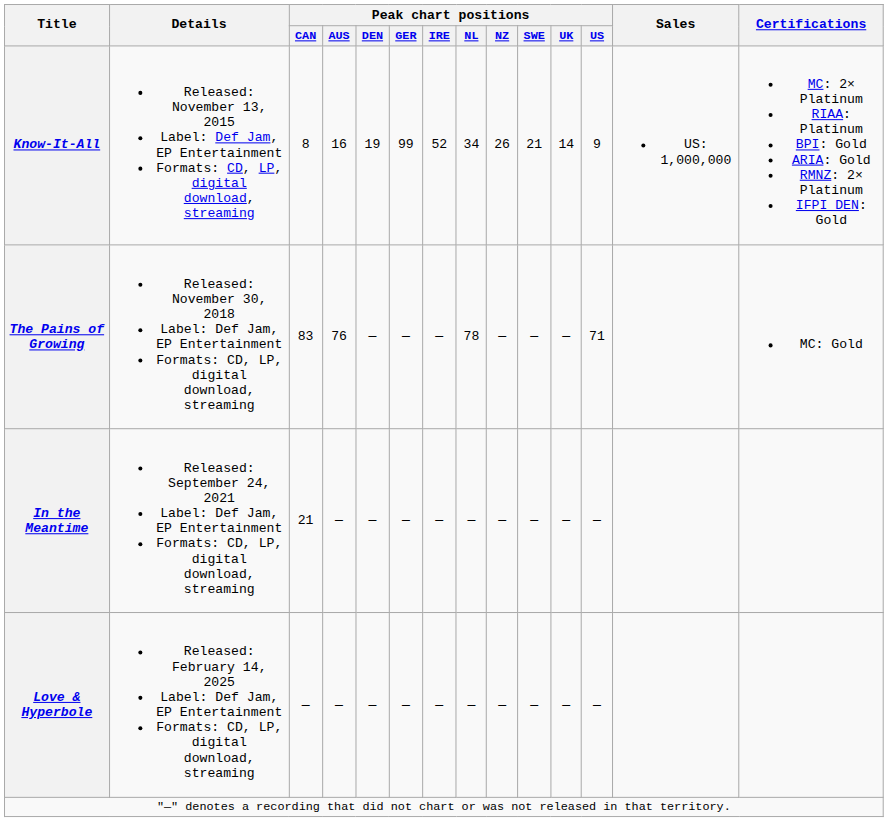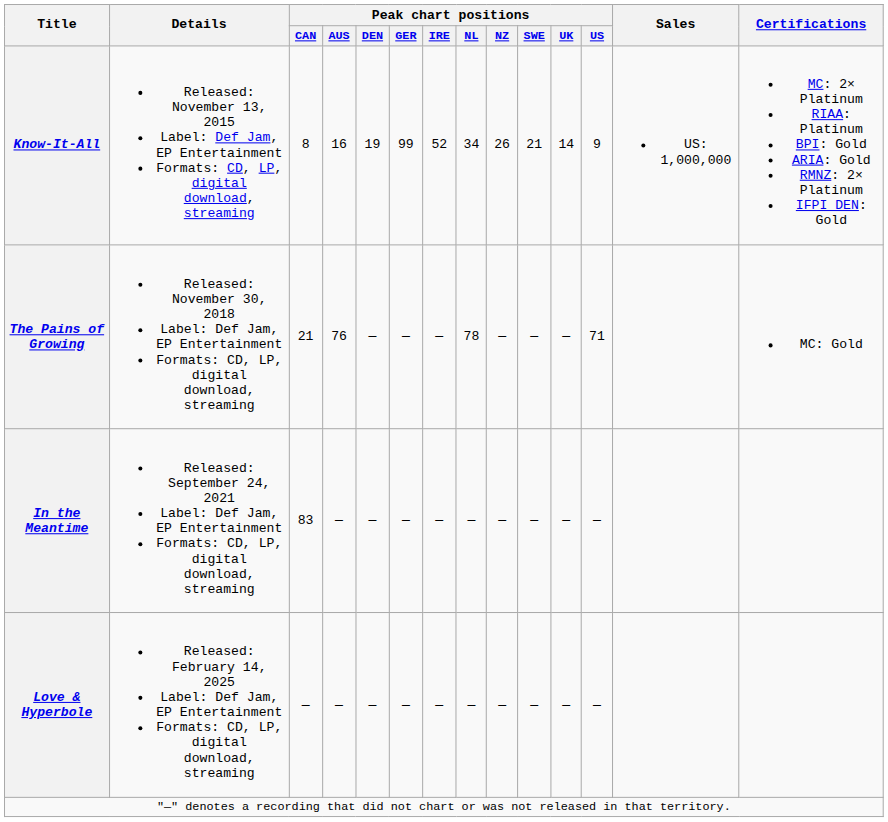The Pains of Growing | Peak chart positions / CAN: 83 -> 21
In the Meantime | Peak chart positions / CAN: 21 -> 83
